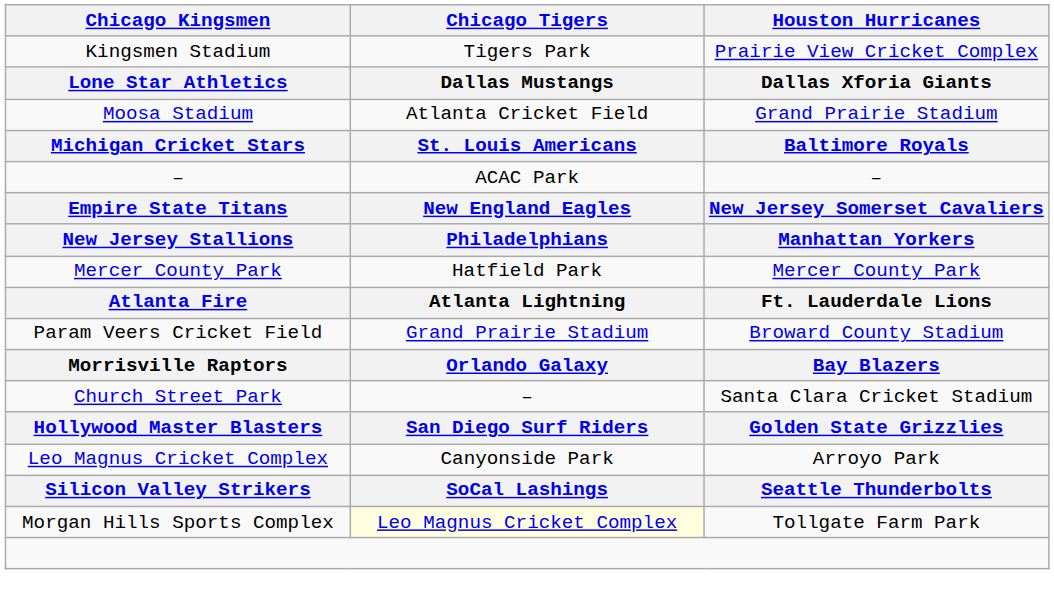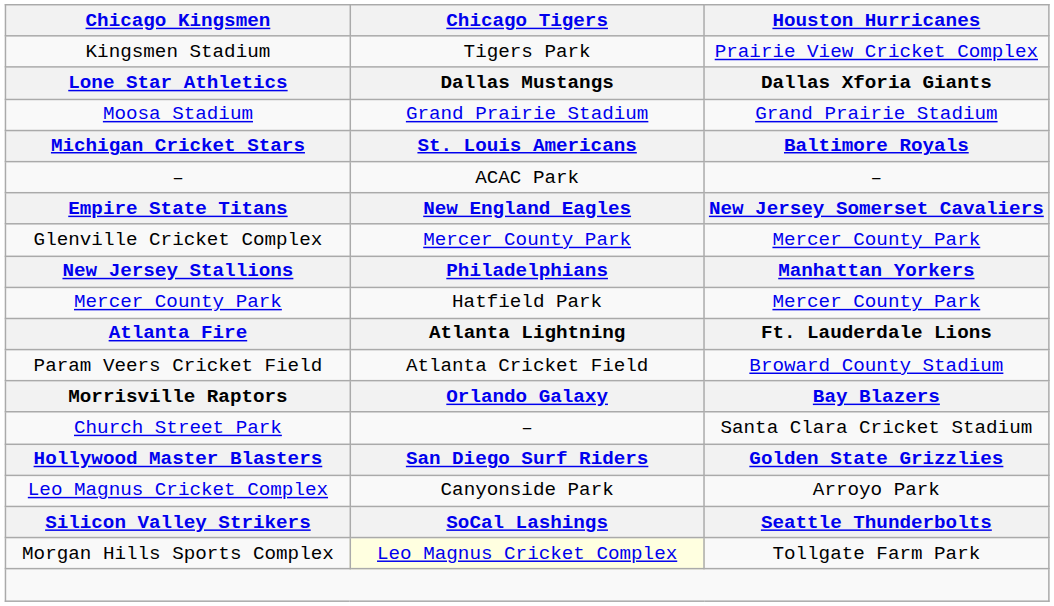Moosa Stadium | Chicago Tigers: Atlanta Cricket Field -> Grand Prairie Stadium
+ row: Glenville Cricket Complex | Mercer County Park | Mercer County Park
Param Veers Cricket Field | Chicago Tigers: Grand Prairie Stadium -> Atlanta Cricket Field
